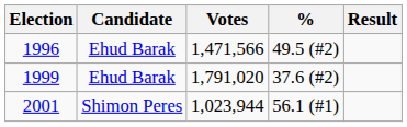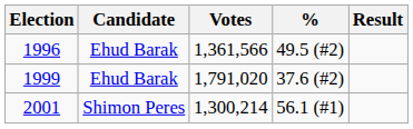1996 | Votes: 1,471,566 -> 1,361,566
2001 | Votes: 1,023,944 -> 1,300,214
